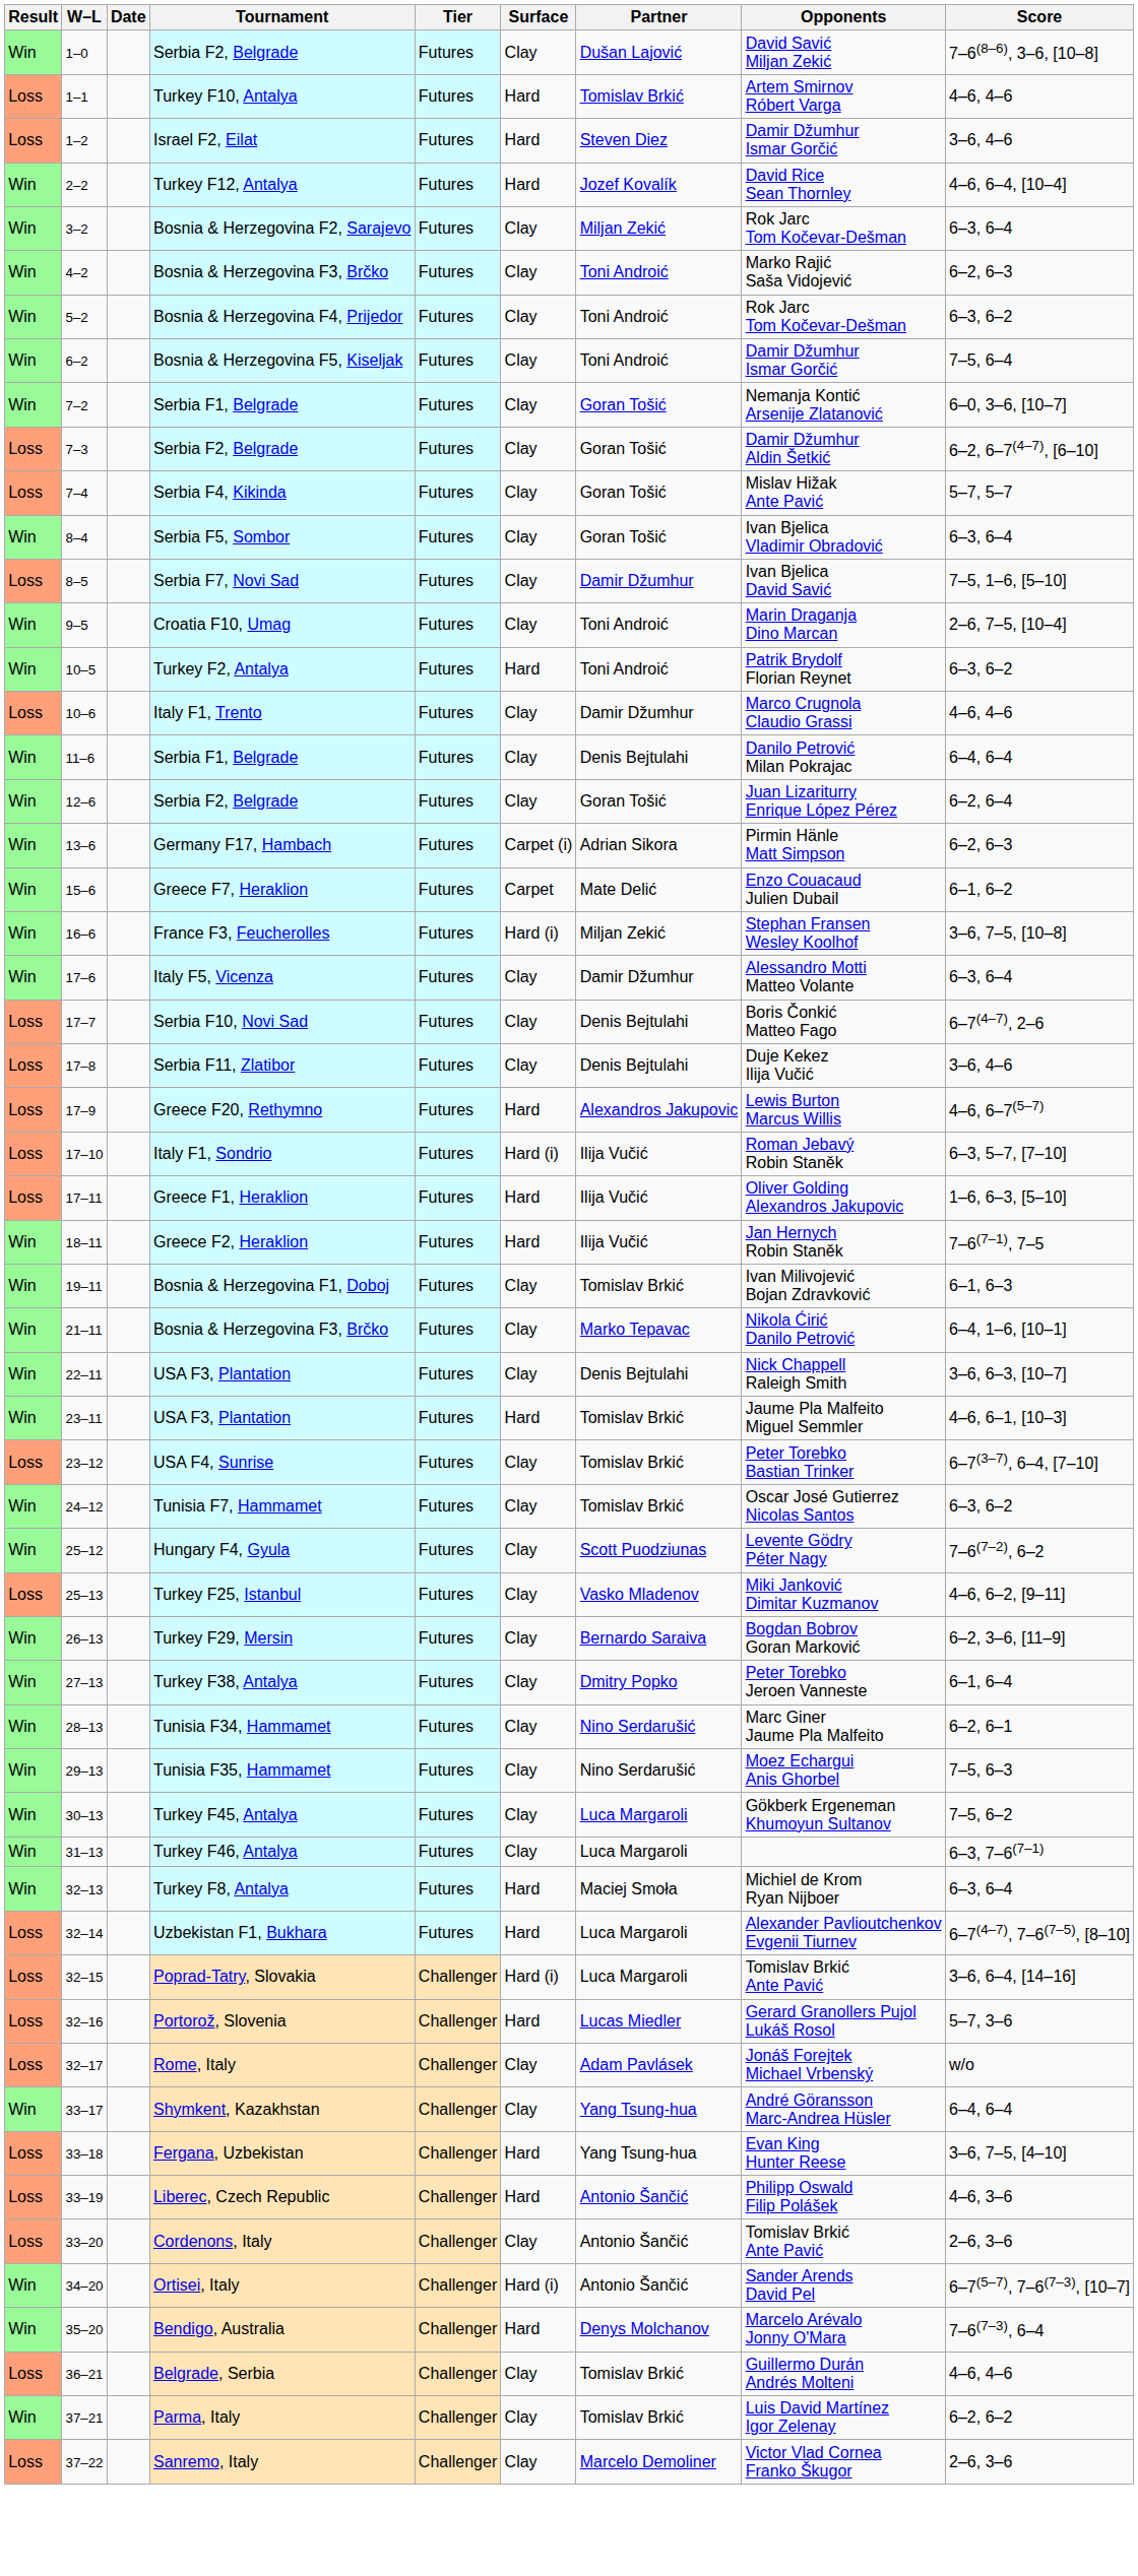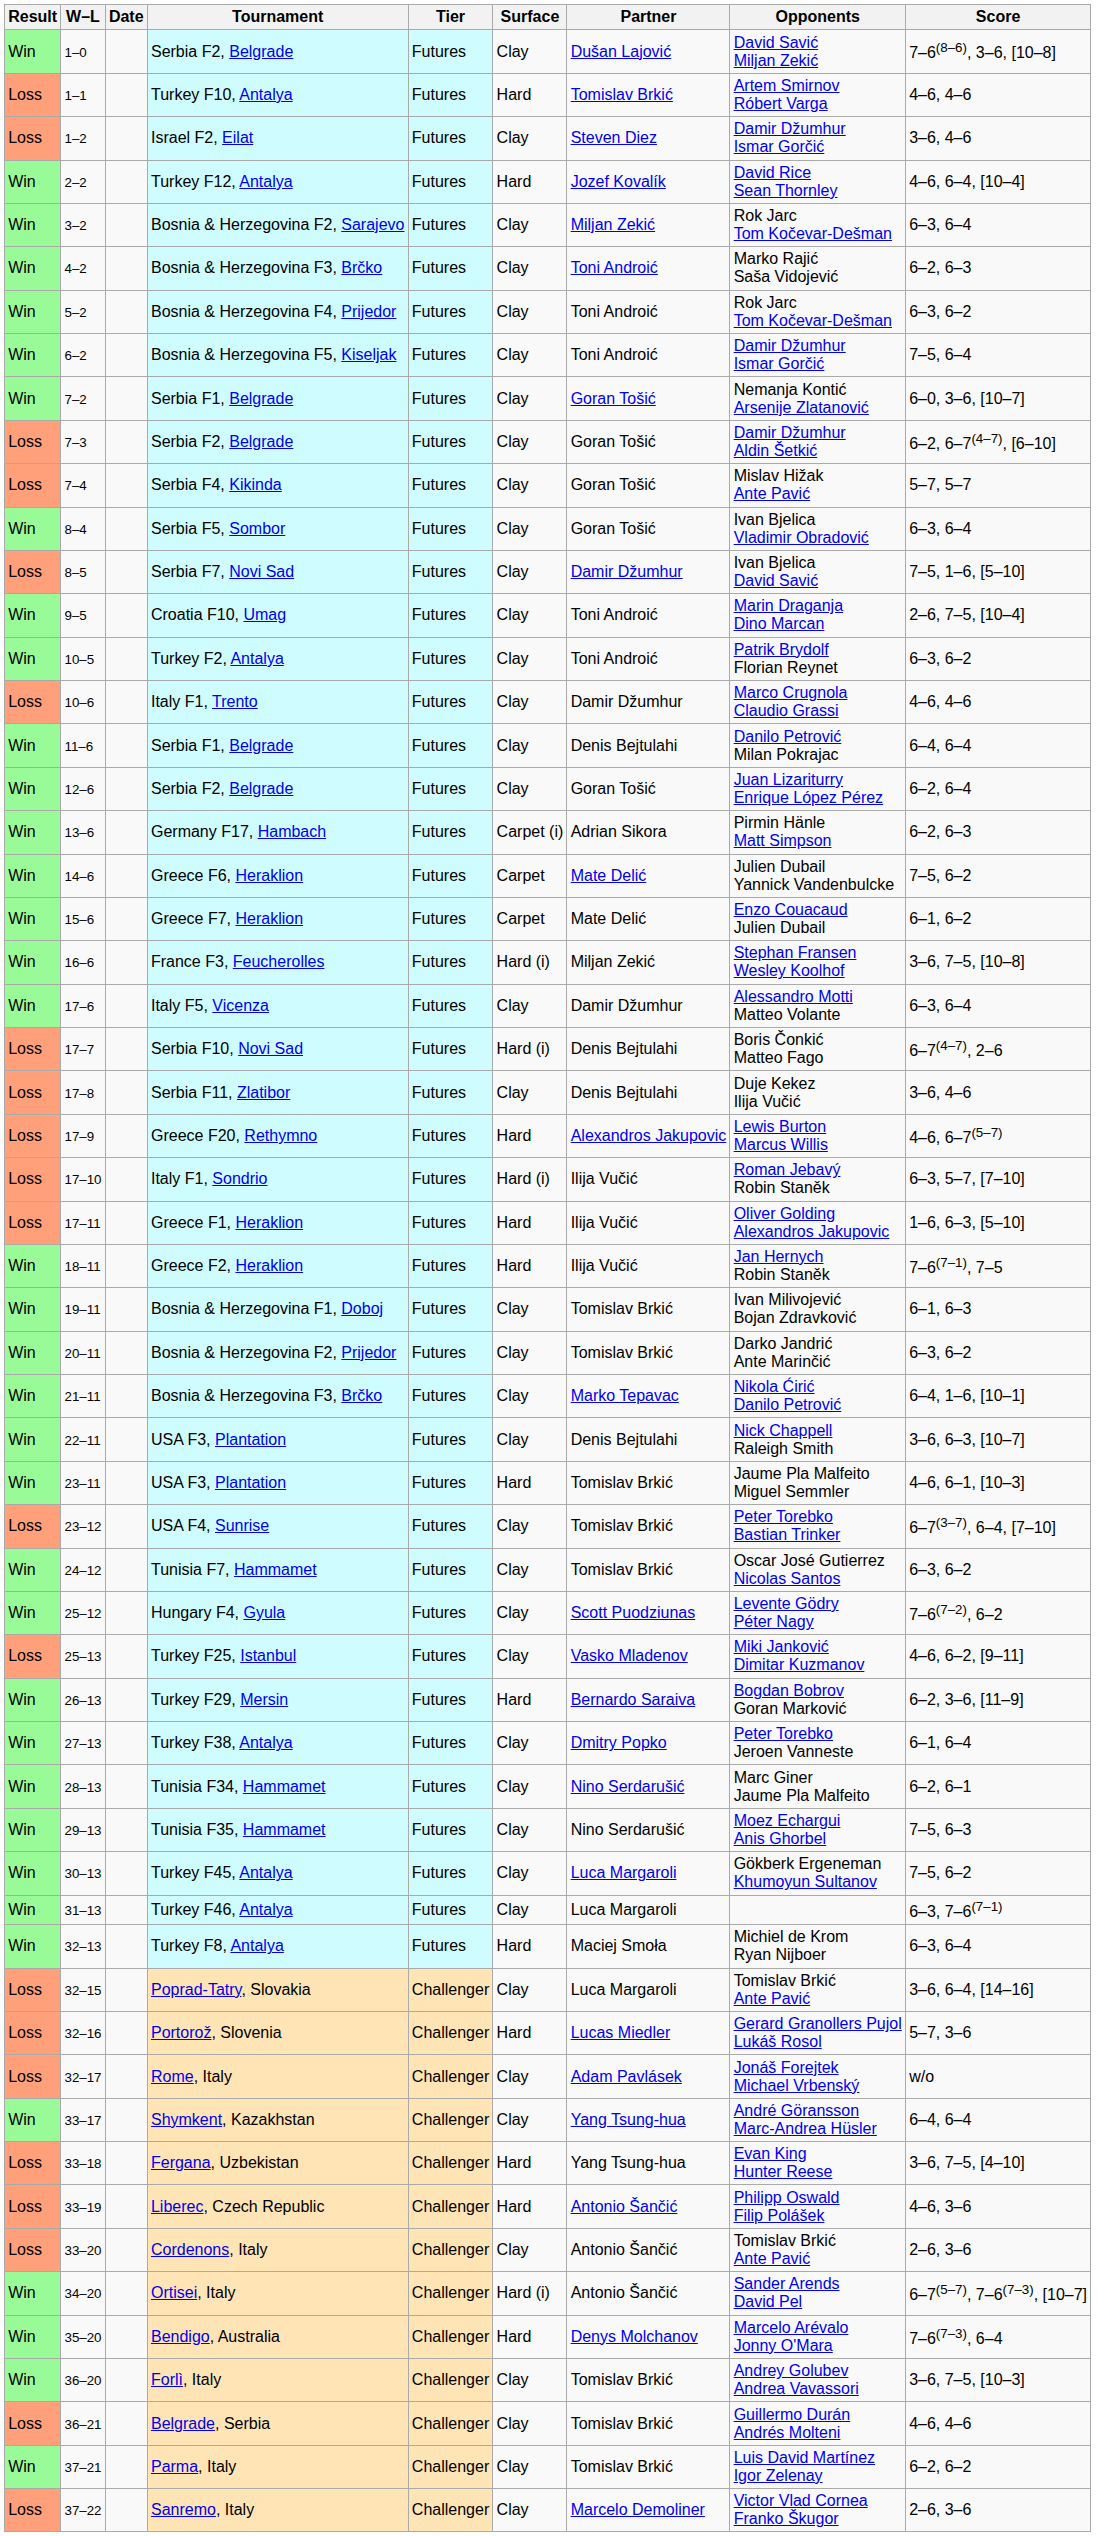Israel F2, Eilat | Surface: Hard -> Clay
Turkey F2, Antalya | Surface: Hard -> Clay
+ row: Win | 14–6 | Greece F6, Heraklion | Futures | Carpet | Mate Delić | Julien Dubail Yannick Vandenbulcke | 7–5, 6–2
Serbia F10, Novi Sad | Surface: Clay -> Hard (i)
+ row: Win | 20–11 | Bosnia & Herzegovina F2, Prijedor | Futures | Clay | Tomislav Brkić | Darko Jandrić Ante Marinčić | 6–3, 6–2
Turkey F29, Mersin | Surface: Clay -> Hard
- row: Loss | 32–14 | Uzbekistan F1, Bukhara | Futures | Hard | Luca Margaroli | Alexander Pavlioutchenkov Evgenii Tiurnev | 6–7(4–7), 7–6(7–5), [8–10]
Poprad-Tatry, Slovakia | Surface: Hard (i) -> Clay
+ row: Win | 36–20 | Forlì, Italy | Challenger | Clay | Tomislav Brkić | Andrey Golubev Andrea Vavassori | 3–6, 7–5, [10–3]
